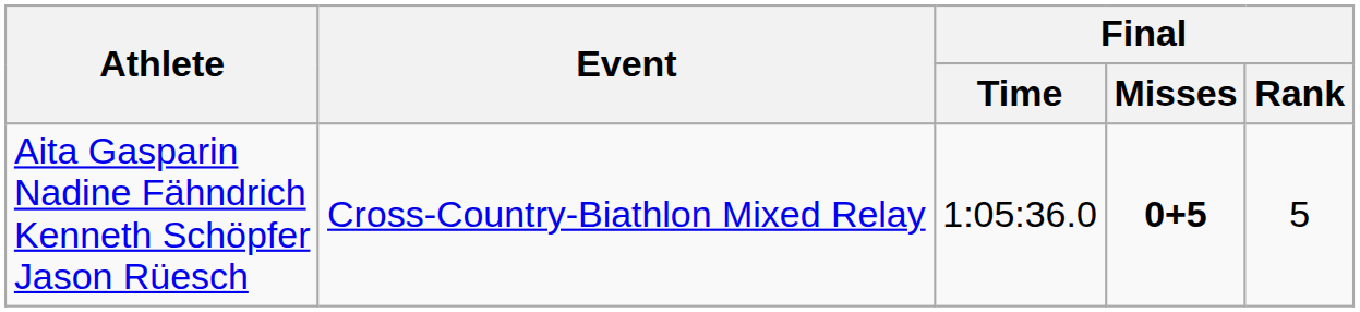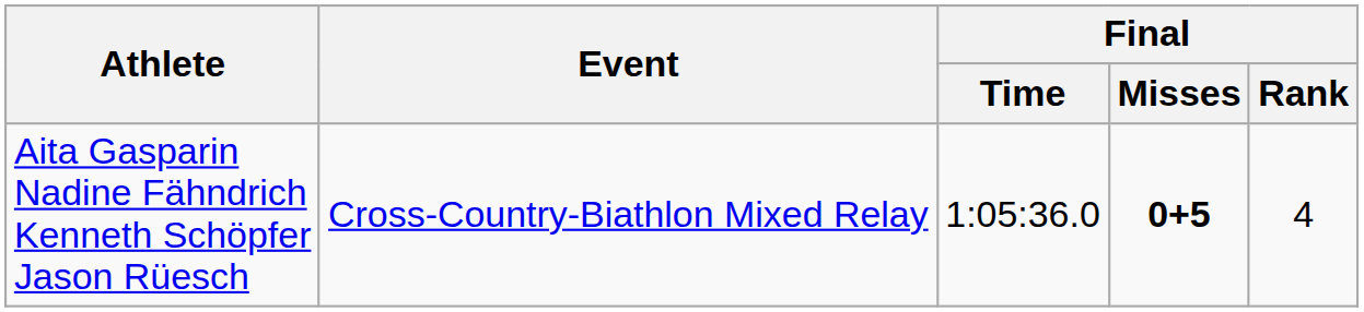Aita Gasparin Nadine Fähndrich Kenneth Schöpfer Jason Rüesch | Final / Rank: 5 -> 4
